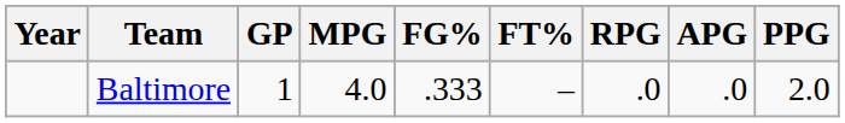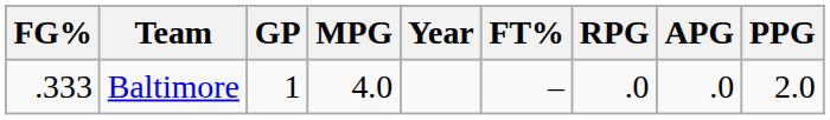columns swapped: Year <-> FG%
